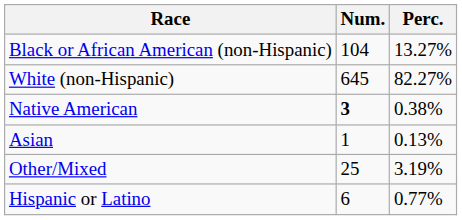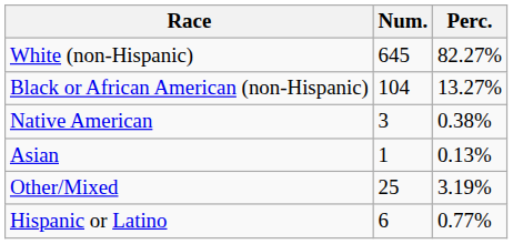rows swapped: White (non-Hispanic) <-> Black or African American (non-Hispanic)
Native American | Num.: bold -> normal
